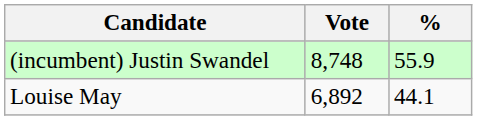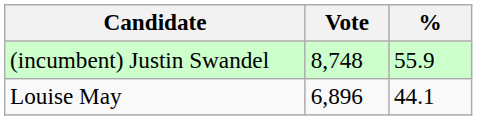Louise May | Vote: 6,892 -> 6,896
